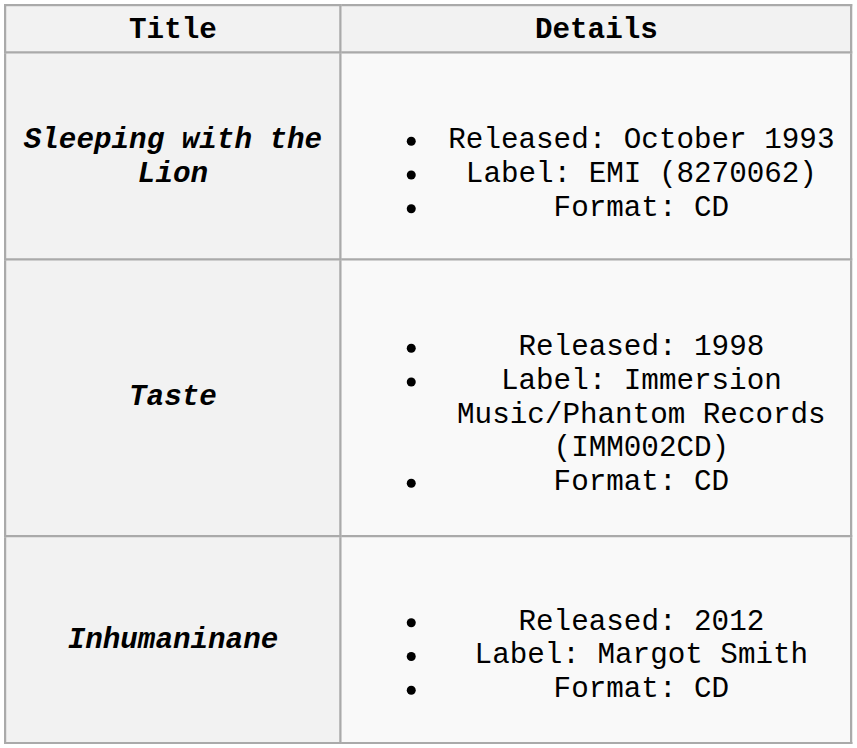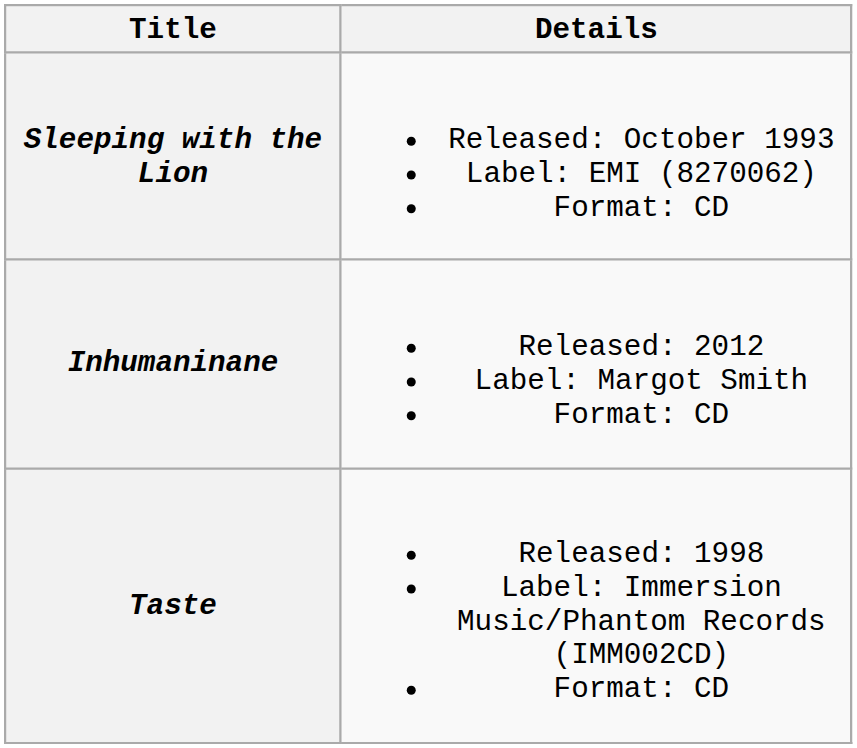rows swapped: Taste <-> Inhumaninane
